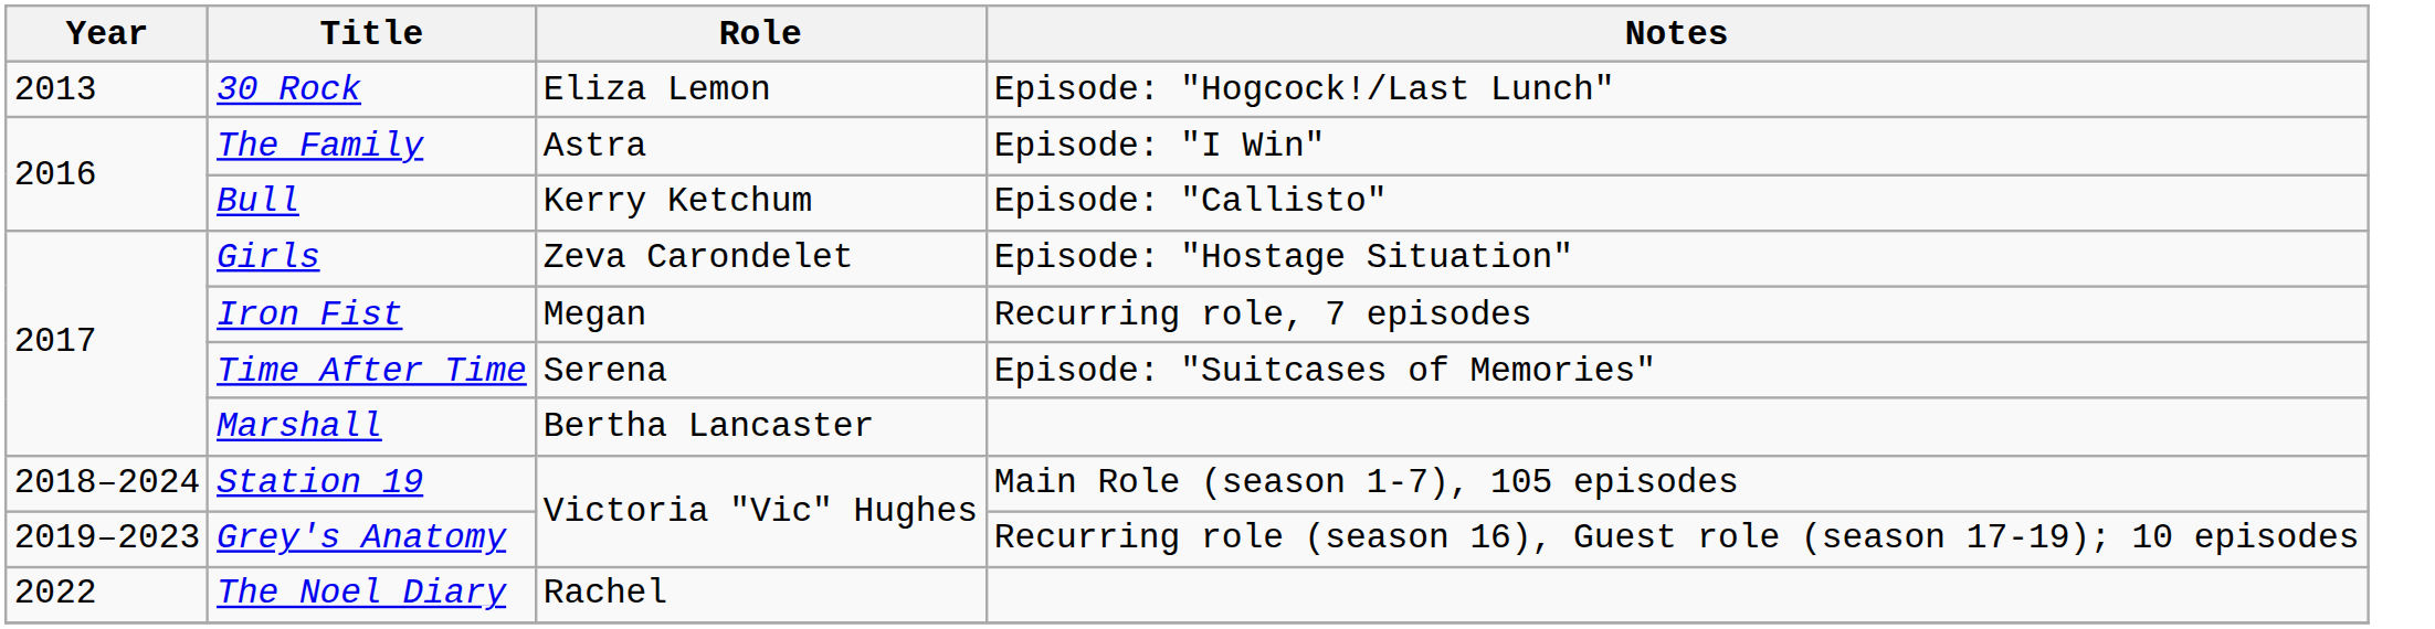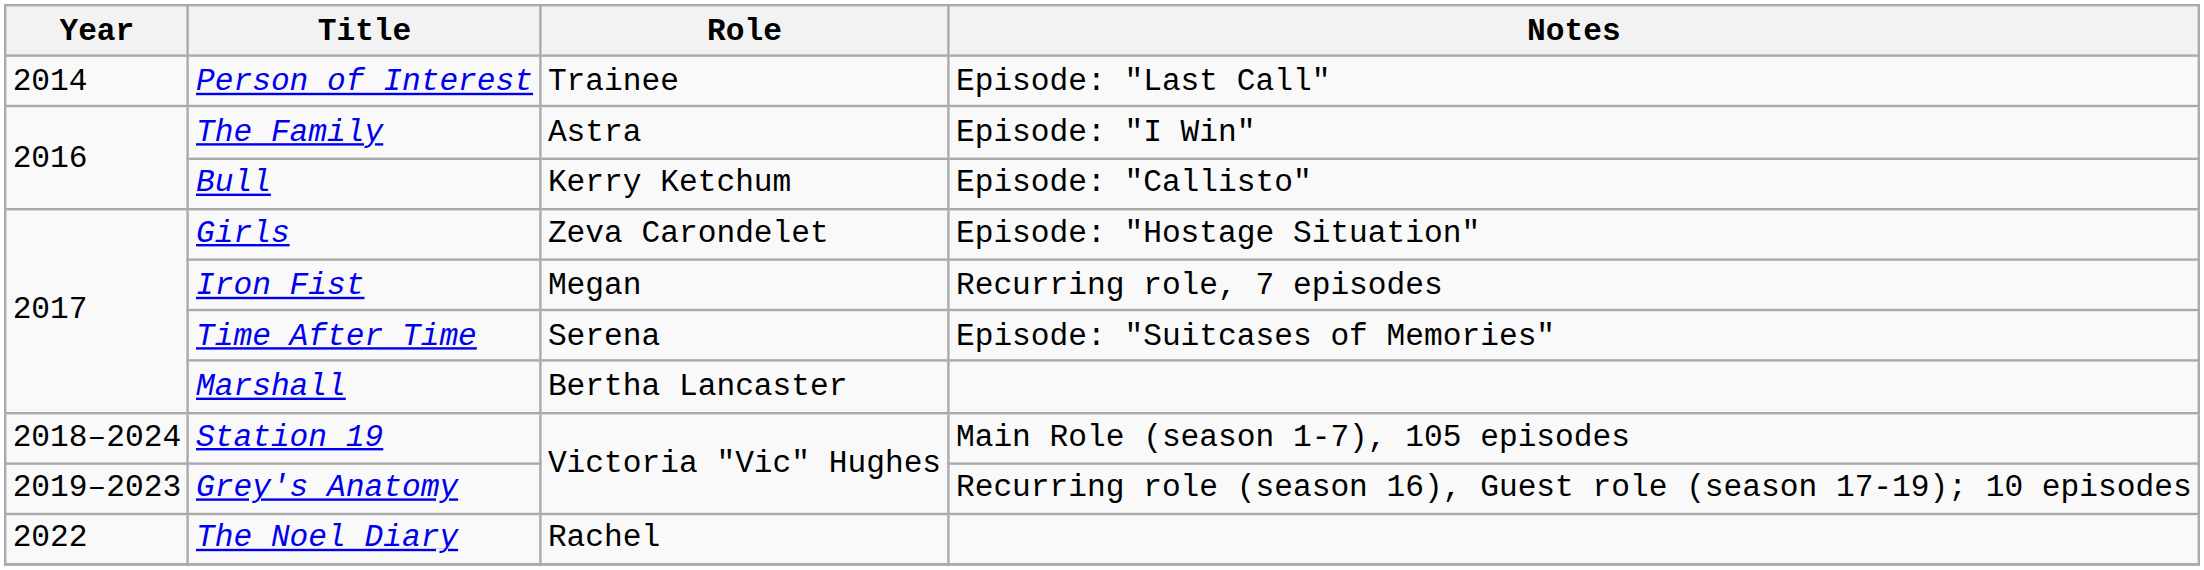- row: 2013 | 30 Rock | Eliza Lemon | Episode: "Hogcock!/Last Lunch"
+ row: 2014 | Person of Interest | Trainee | Episode: "Last Call"
